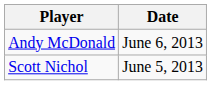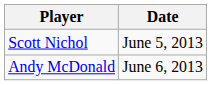rows swapped: Scott Nichol <-> Andy McDonald
